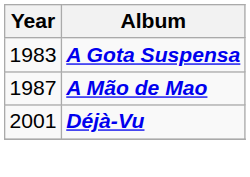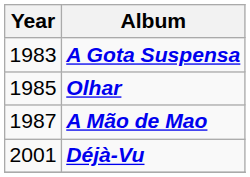+ row: 1985 | Olhar
